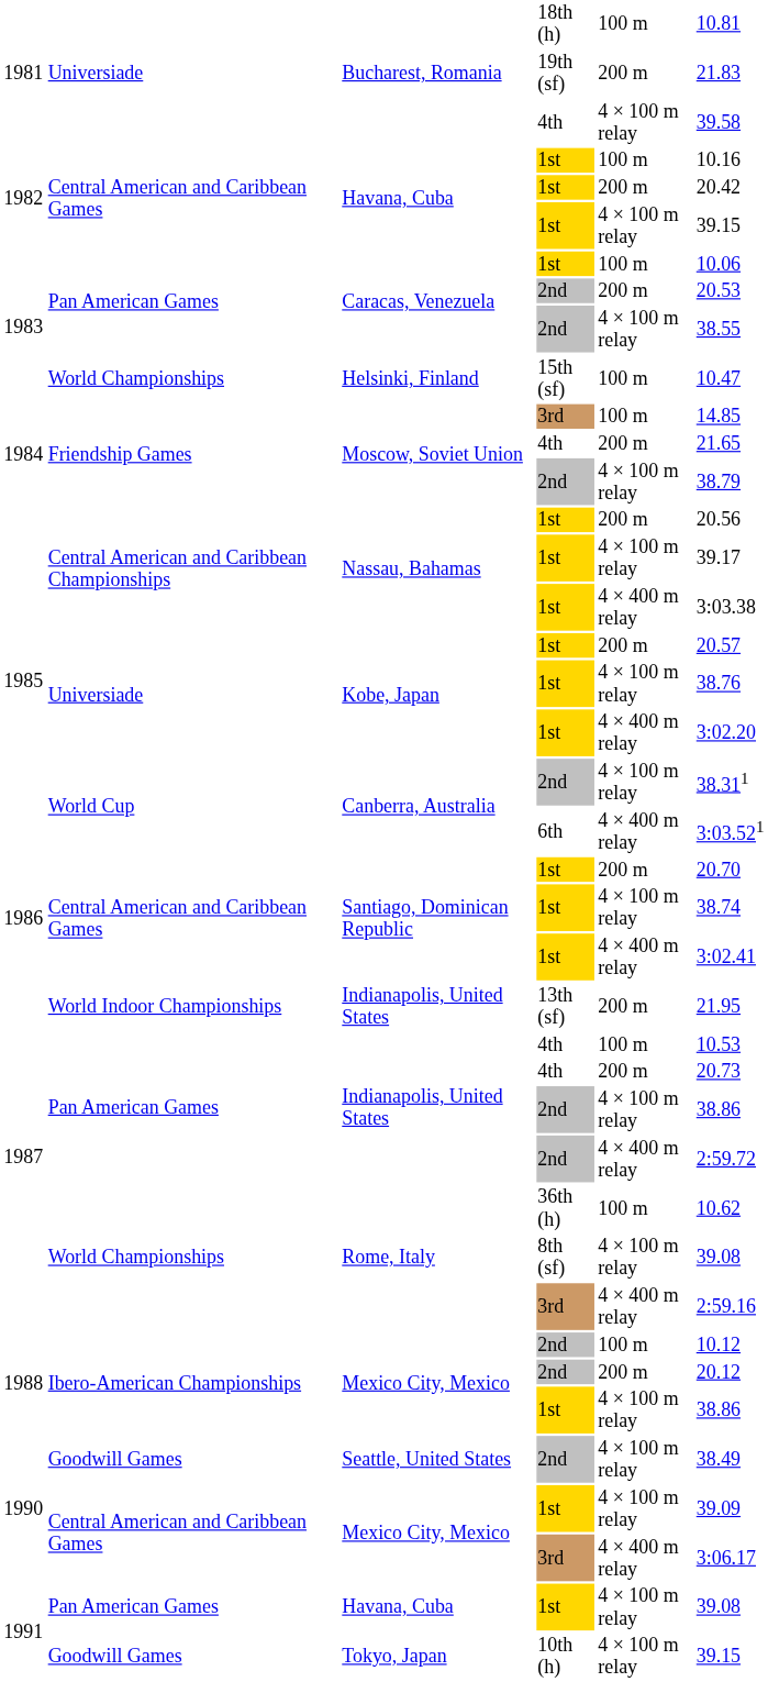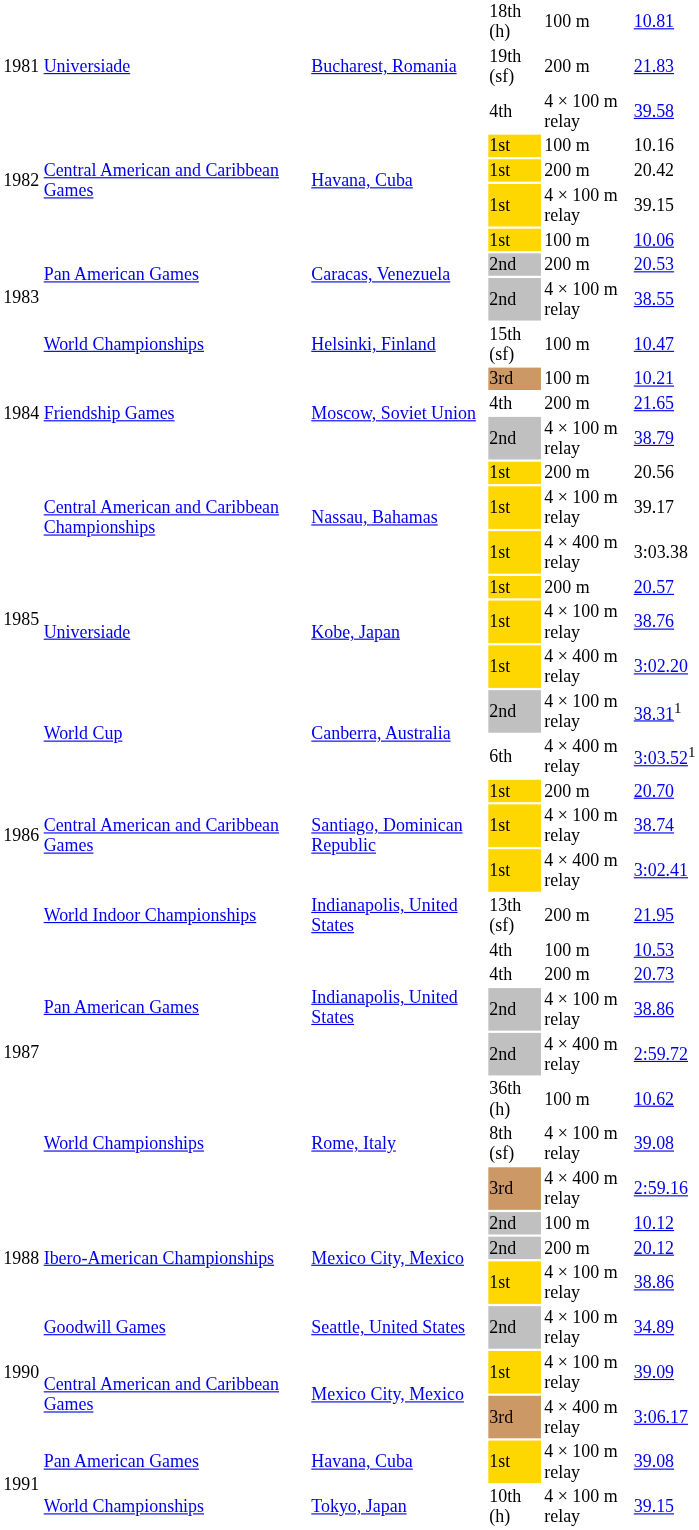Moscow, Soviet Union / 3rd | column 6: 14.85 -> 10.21
Seattle, United States | column 6: 38.49 -> 34.89
Tokyo, Japan | column 2: Goodwill Games -> World Championships
